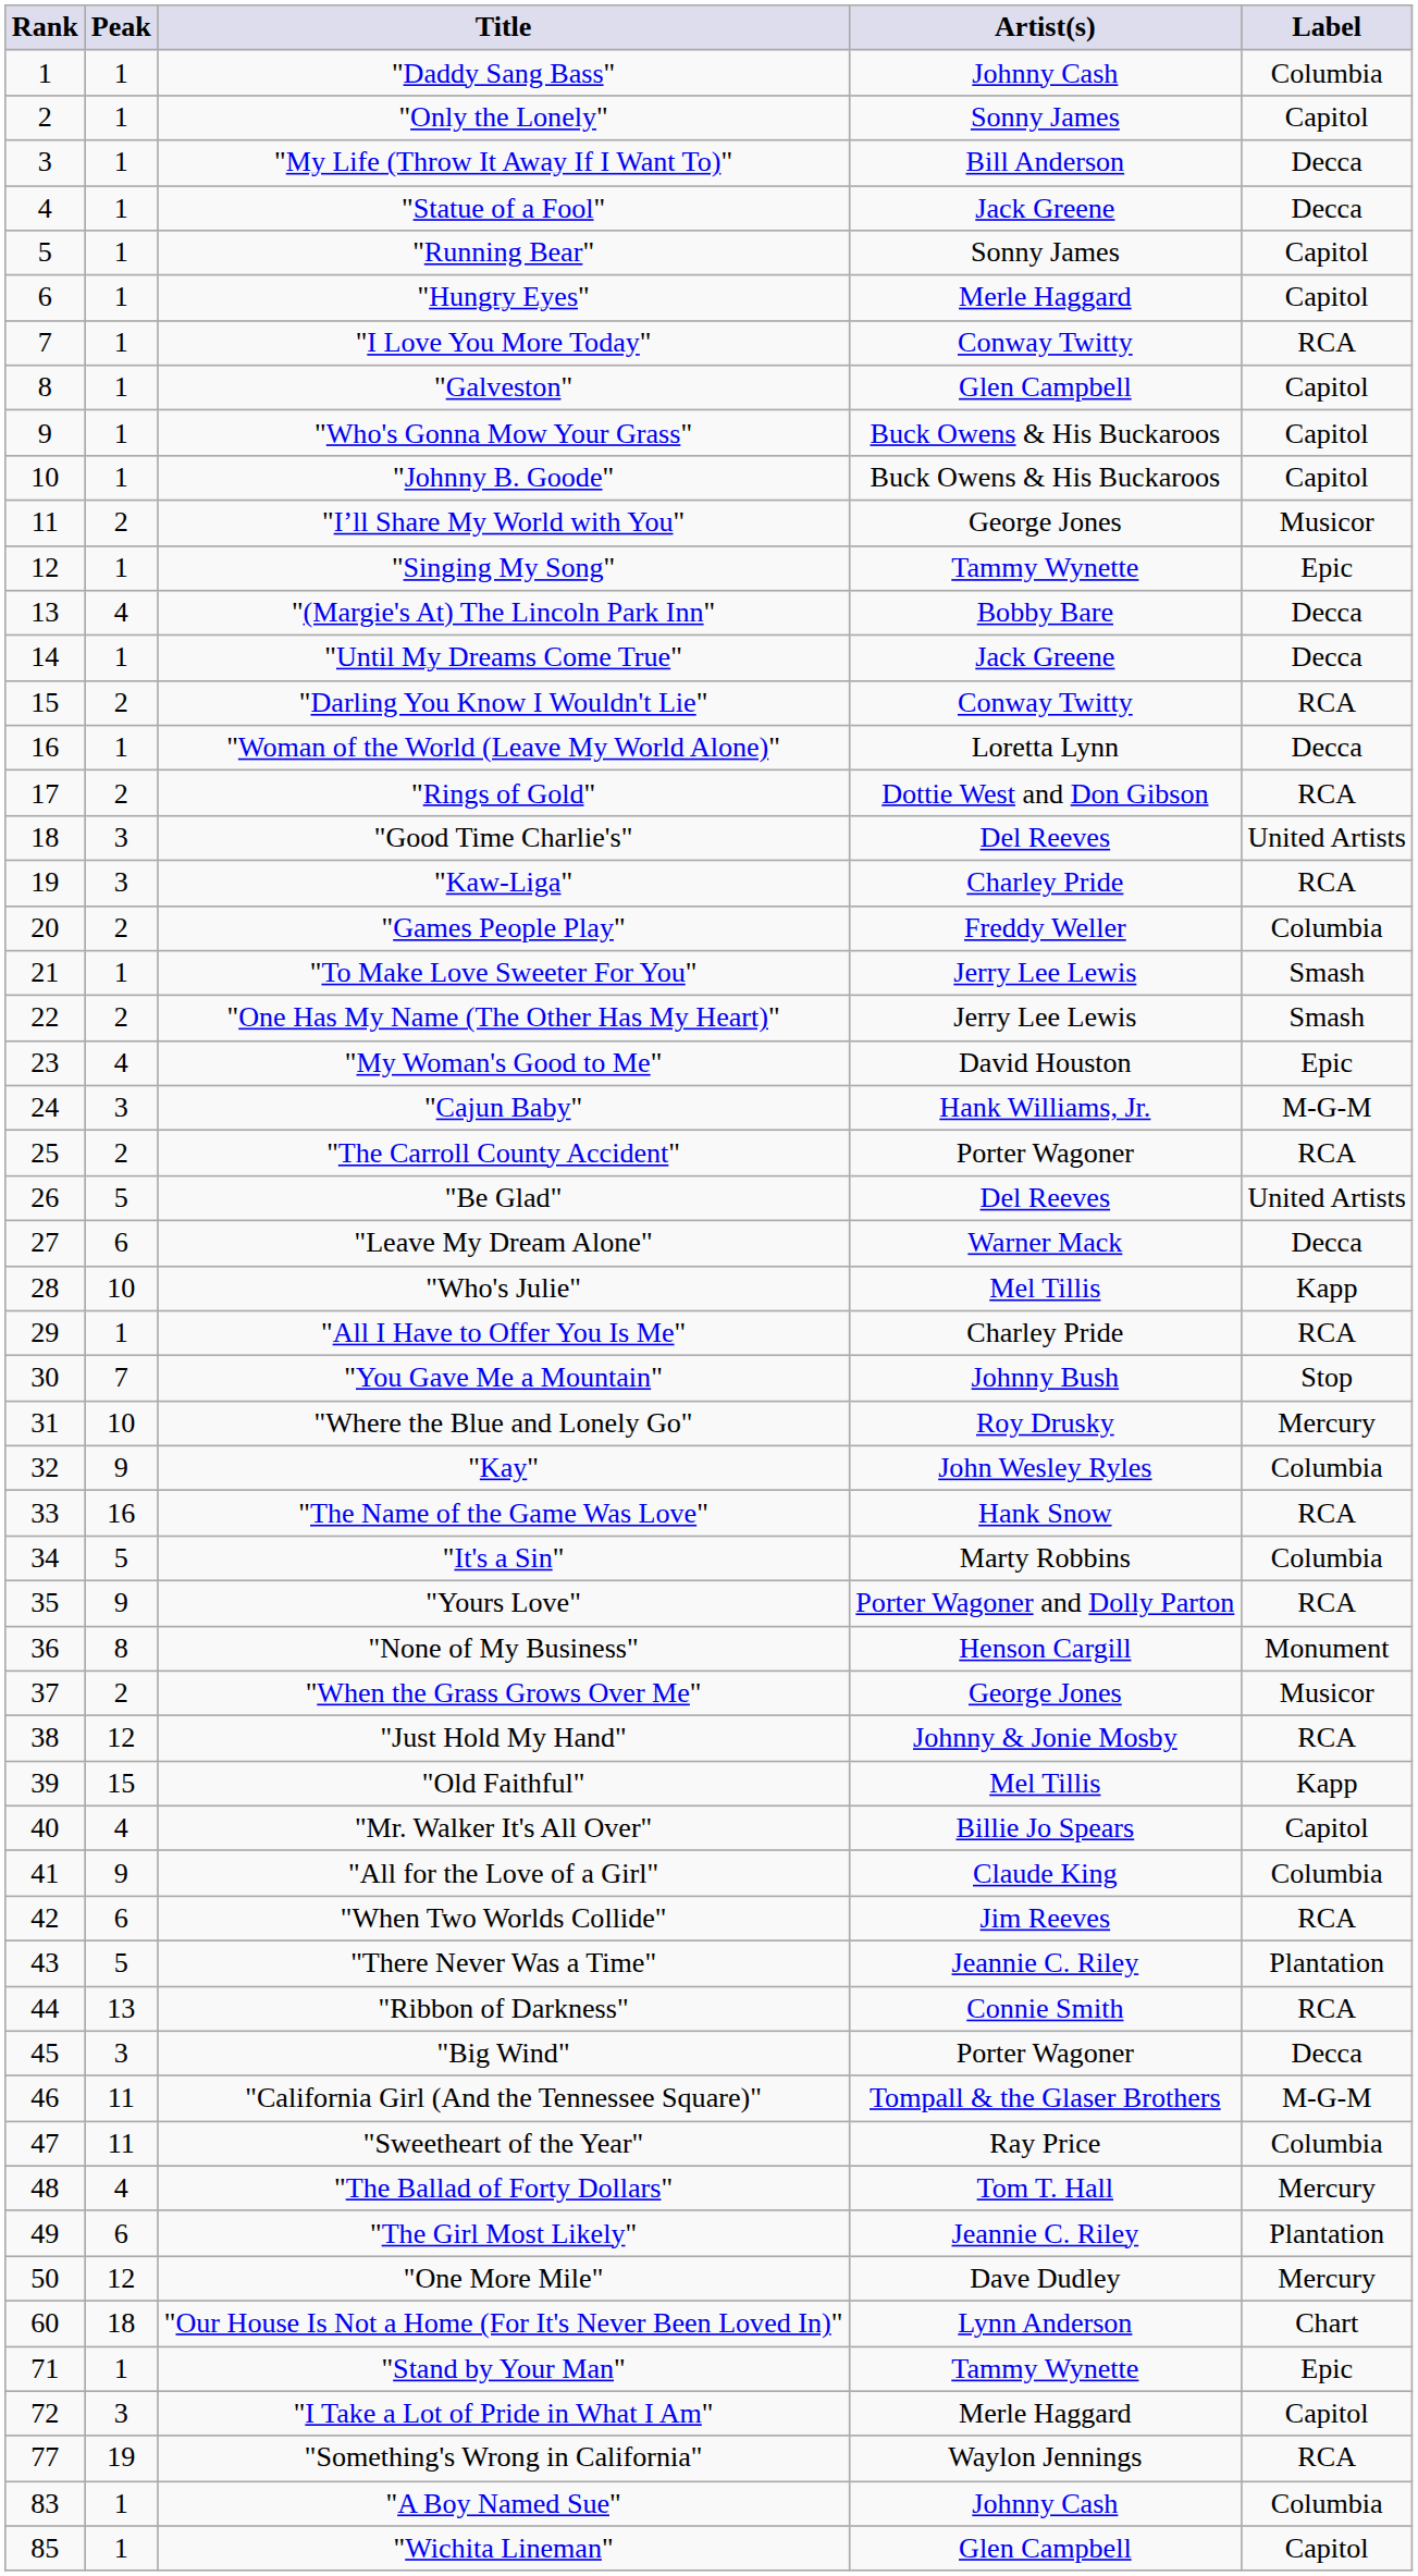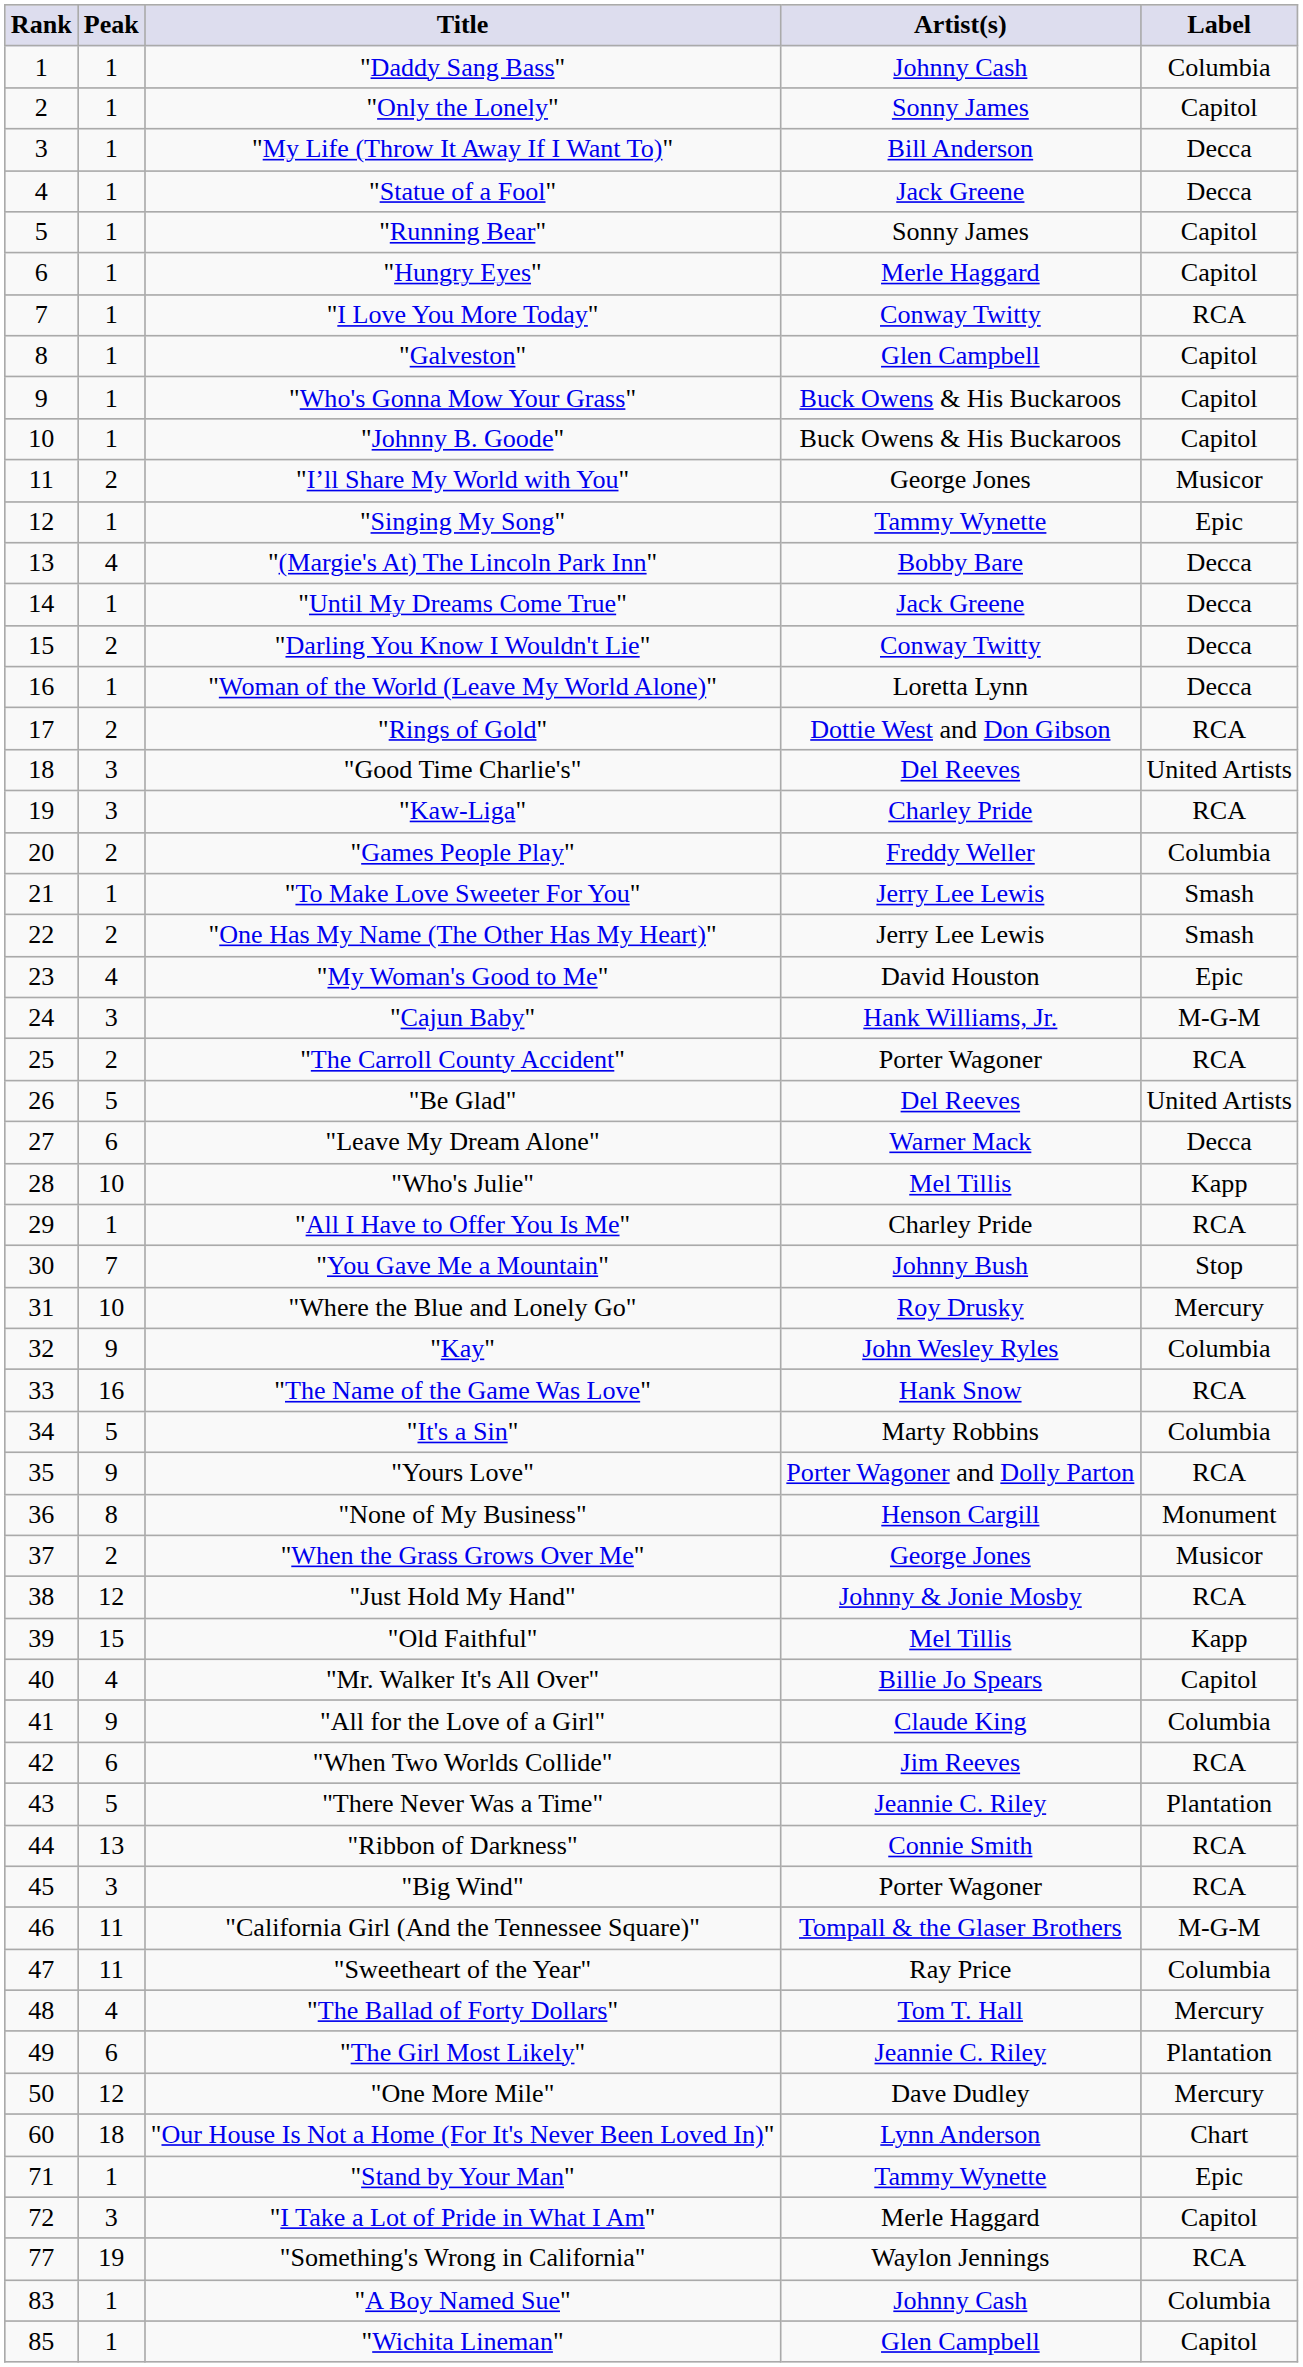"Darling You Know I Wouldn't Lie" | Label: RCA -> Decca
"Big Wind" | Label: Decca -> RCA
